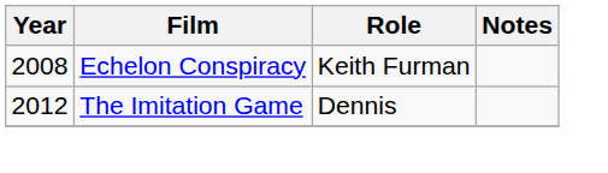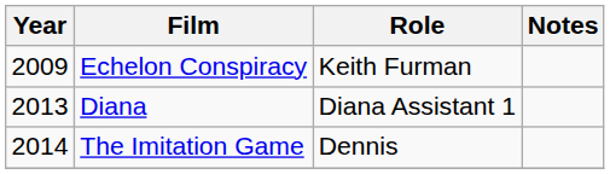Echelon Conspiracy | Year: 2008 -> 2009
+ row: 2013 | Diana | Diana Assistant 1
The Imitation Game | Year: 2012 -> 2014
